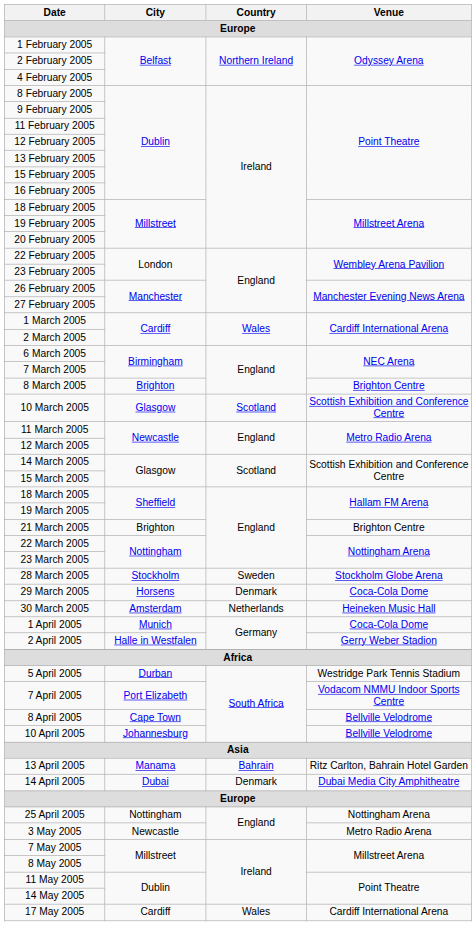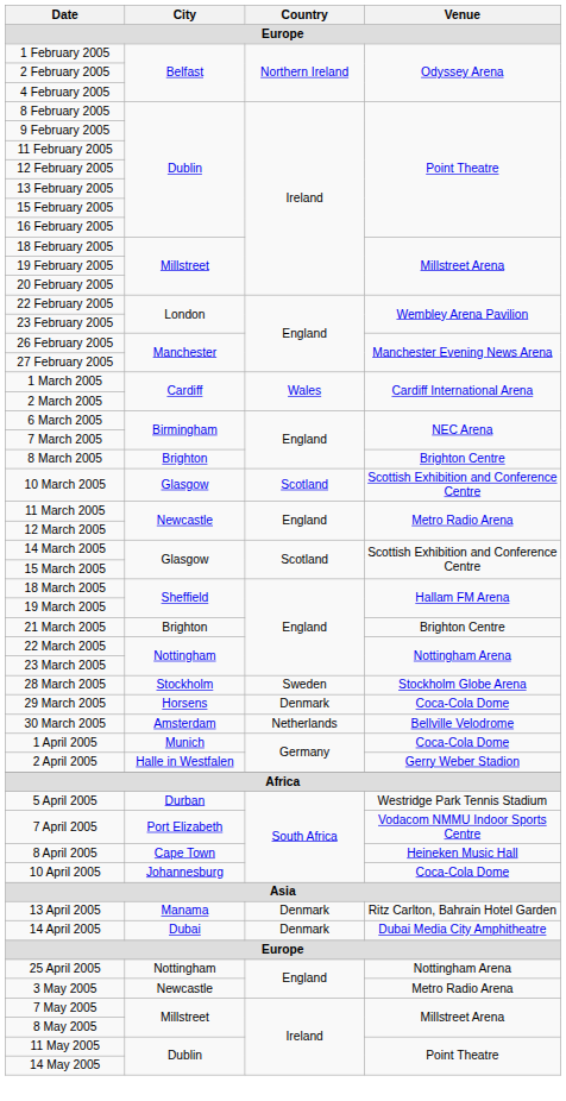30 March 2005 | Venue: Heineken Music Hall -> Bellville Velodrome
8 April 2005 | Venue: Bellville Velodrome -> Heineken Music Hall
10 April 2005 | Venue: Bellville Velodrome -> Coca-Cola Dome
13 April 2005 | Country: Bahrain -> Denmark
- row: 17 May 2005 | Cardiff | Wales | Cardiff International Arena
